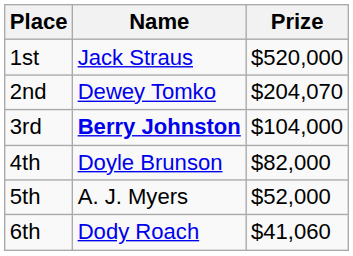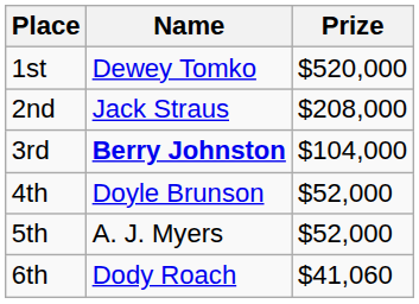1st | Name: Jack Straus -> Dewey Tomko
2nd | Name: Dewey Tomko -> Jack Straus
2nd | Prize: $204,070 -> $208,000
4th | Prize: $82,000 -> $52,000
